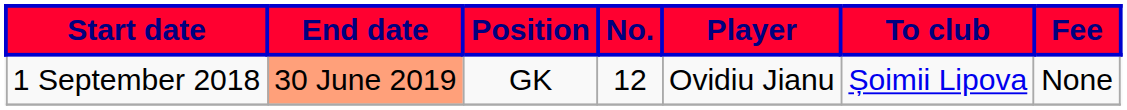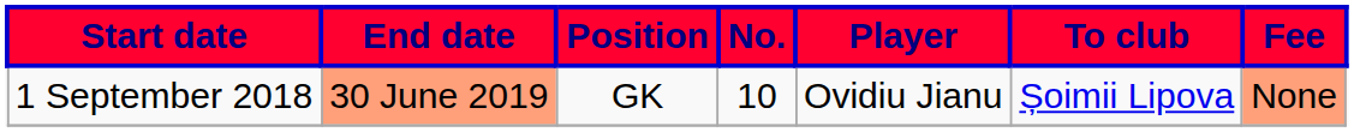1 September 2018 | No.: 12 -> 10
1 September 2018 | Fee: no background -> lightsalmon background
